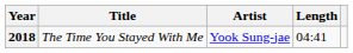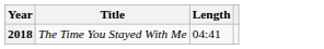- column: Artist | Yook Sung-jae
